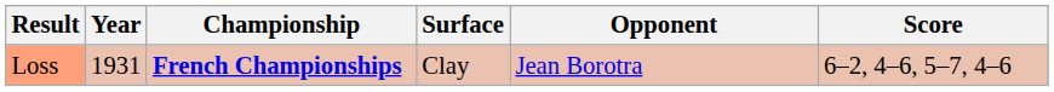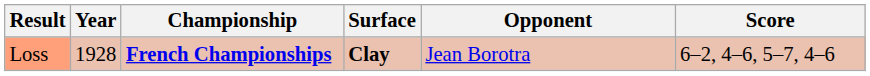Loss | Year: 1931 -> 1928
Loss | Surface: normal -> bold
